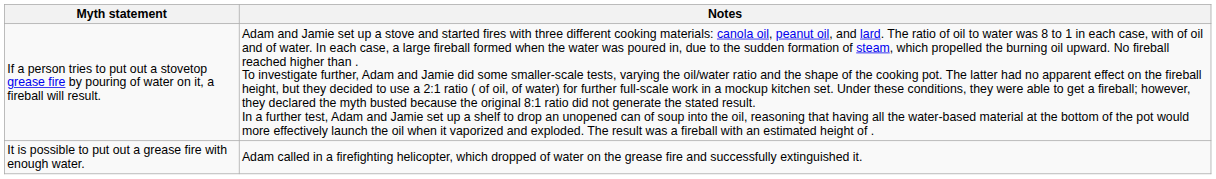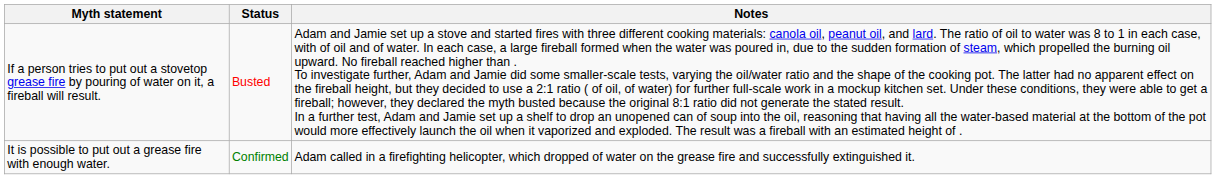+ column: Status | Busted | Confirmed
